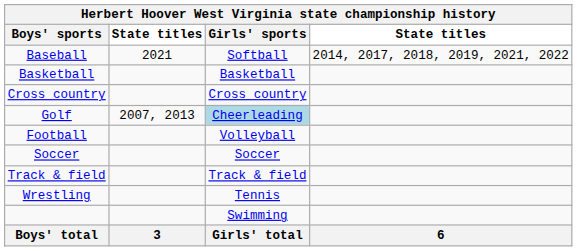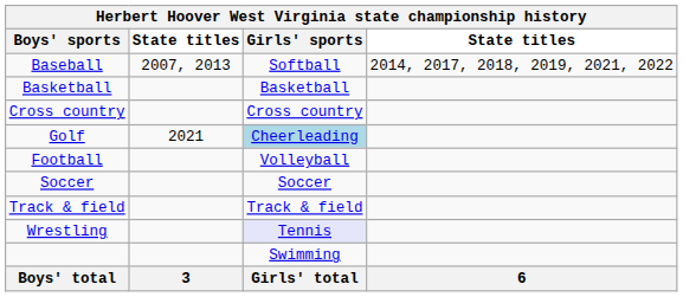Baseball | column 2: 2021 -> 2007, 2013
Golf | column 2: 2007, 2013 -> 2021
Wrestling | Girls' sports: no background -> lavender background
